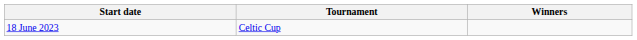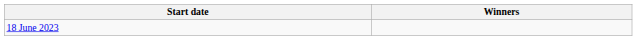- column: Tournament | Celtic Cup
